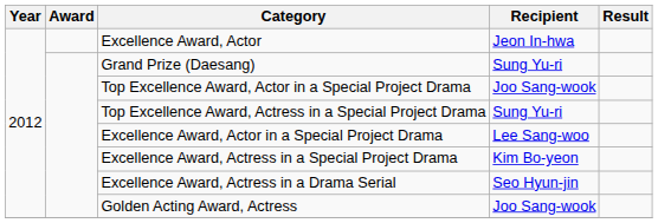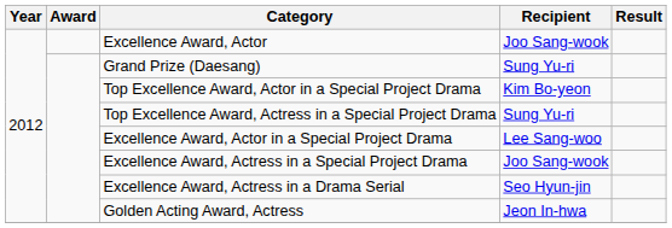Excellence Award, Actor | Recipient: Jeon In-hwa -> Joo Sang-wook
Top Excellence Award, Actor in a Special Project Drama | Recipient: Joo Sang-wook -> Kim Bo-yeon
Excellence Award, Actress in a Special Project Drama | Recipient: Kim Bo-yeon -> Joo Sang-wook
Golden Acting Award, Actress | Recipient: Joo Sang-wook -> Jeon In-hwa
